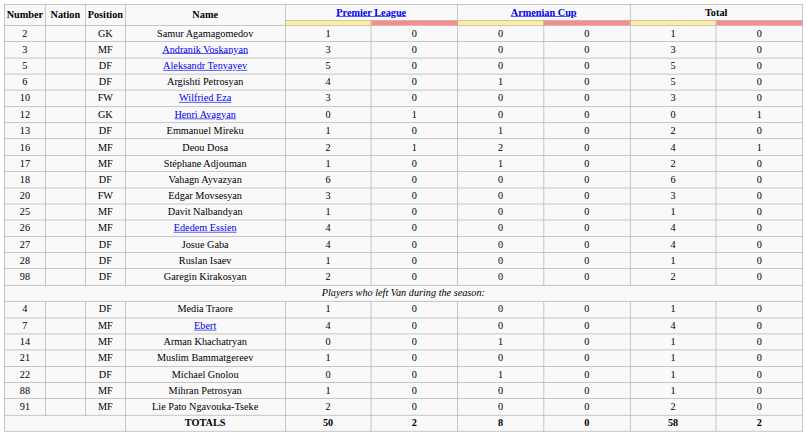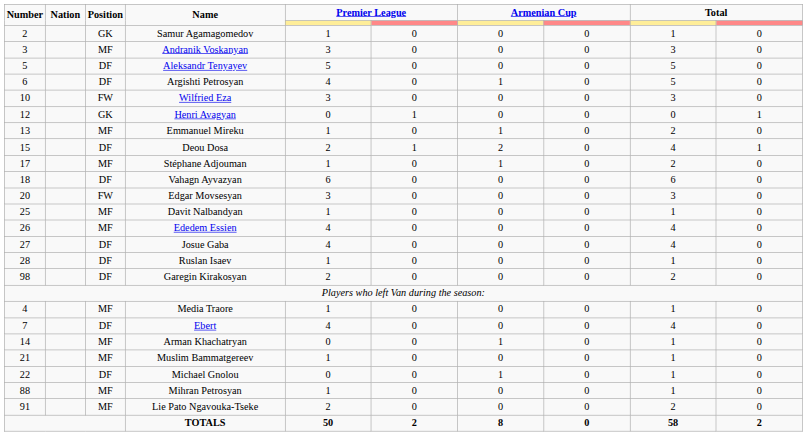Emmanuel Mireku | Position: DF -> MF
Deou Dosa | Number: 16 -> 15
Deou Dosa | Position: MF -> DF
Media Traore | Position: DF -> MF
Ebert | Position: MF -> DF
